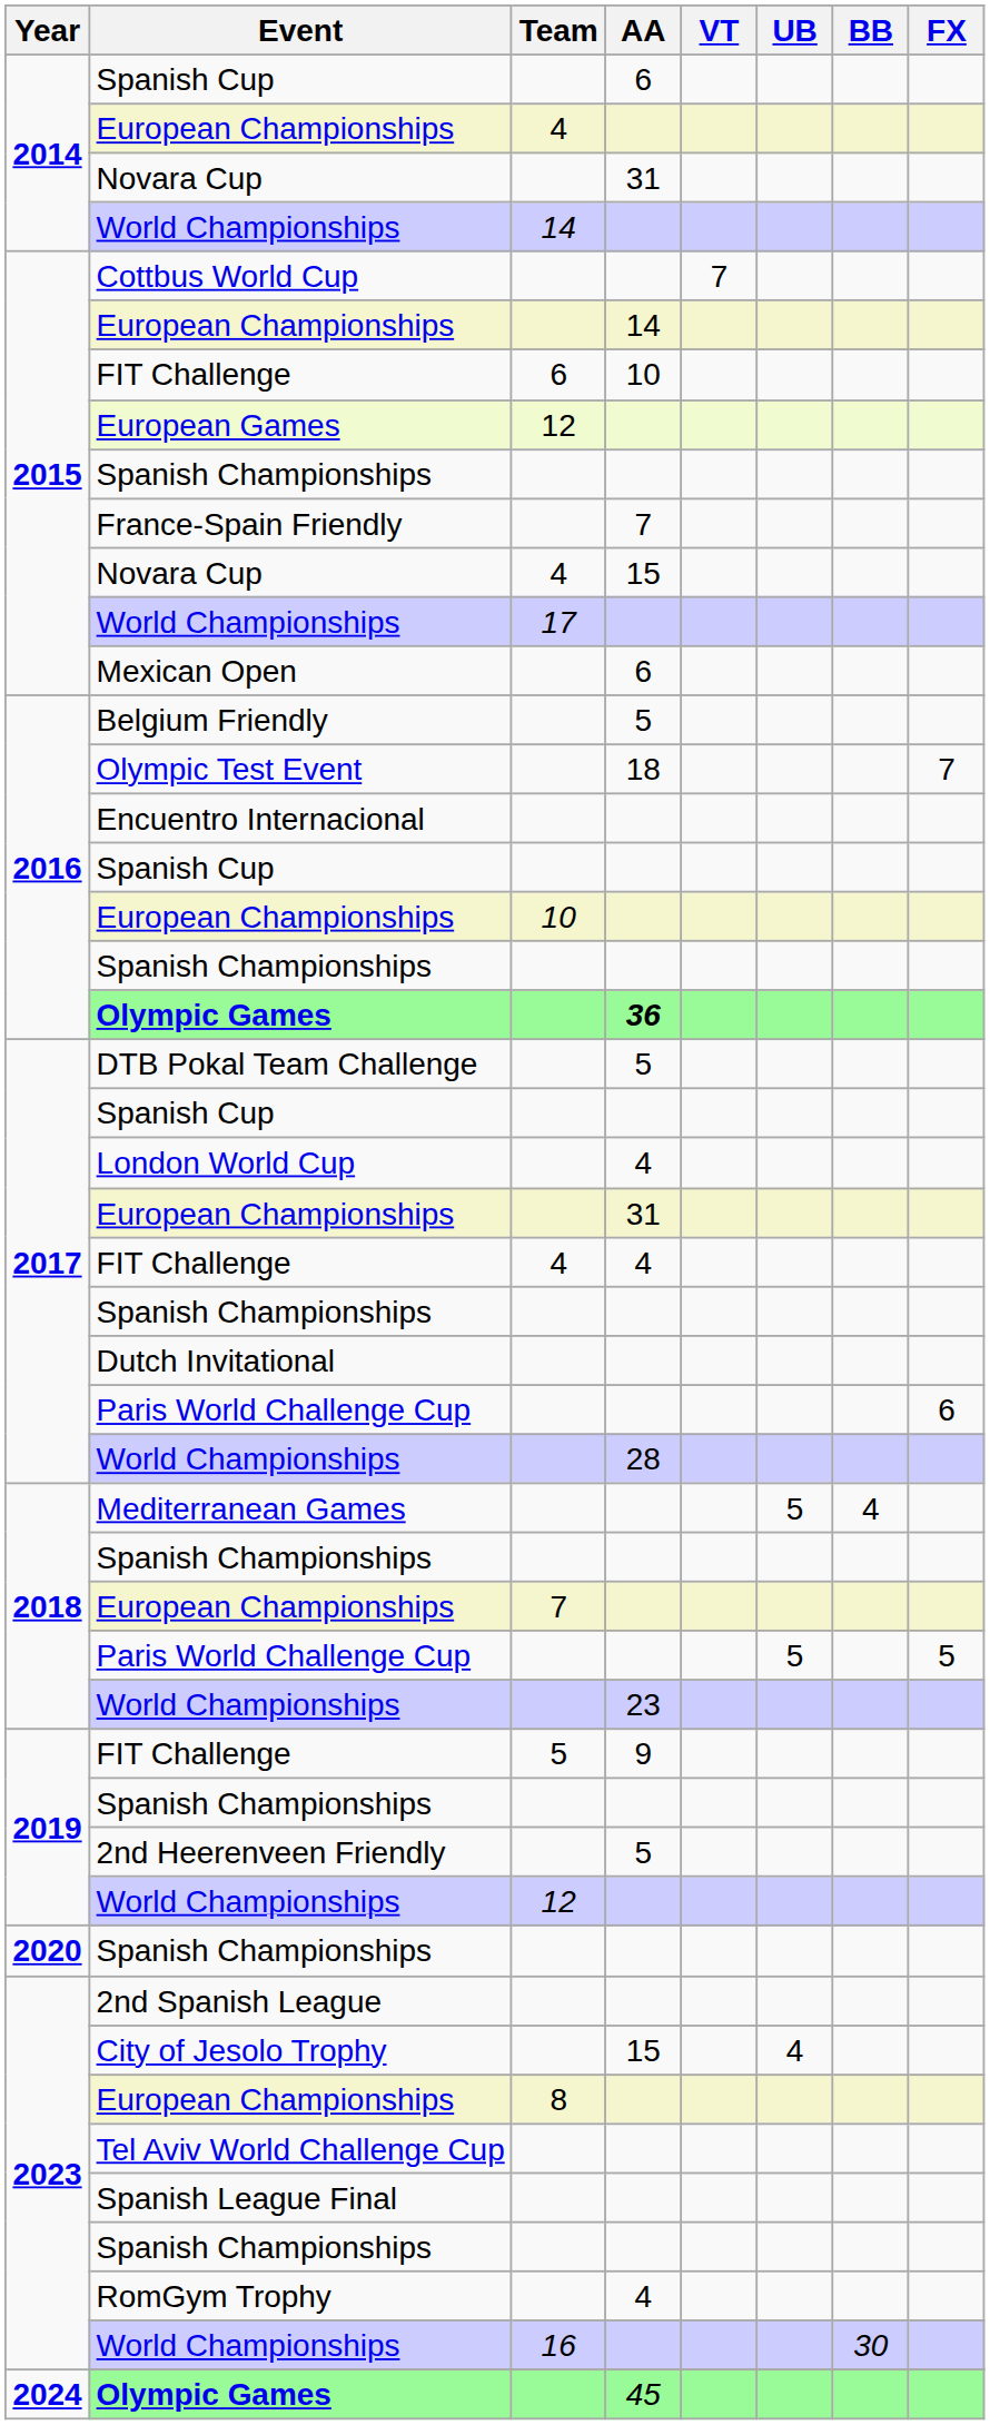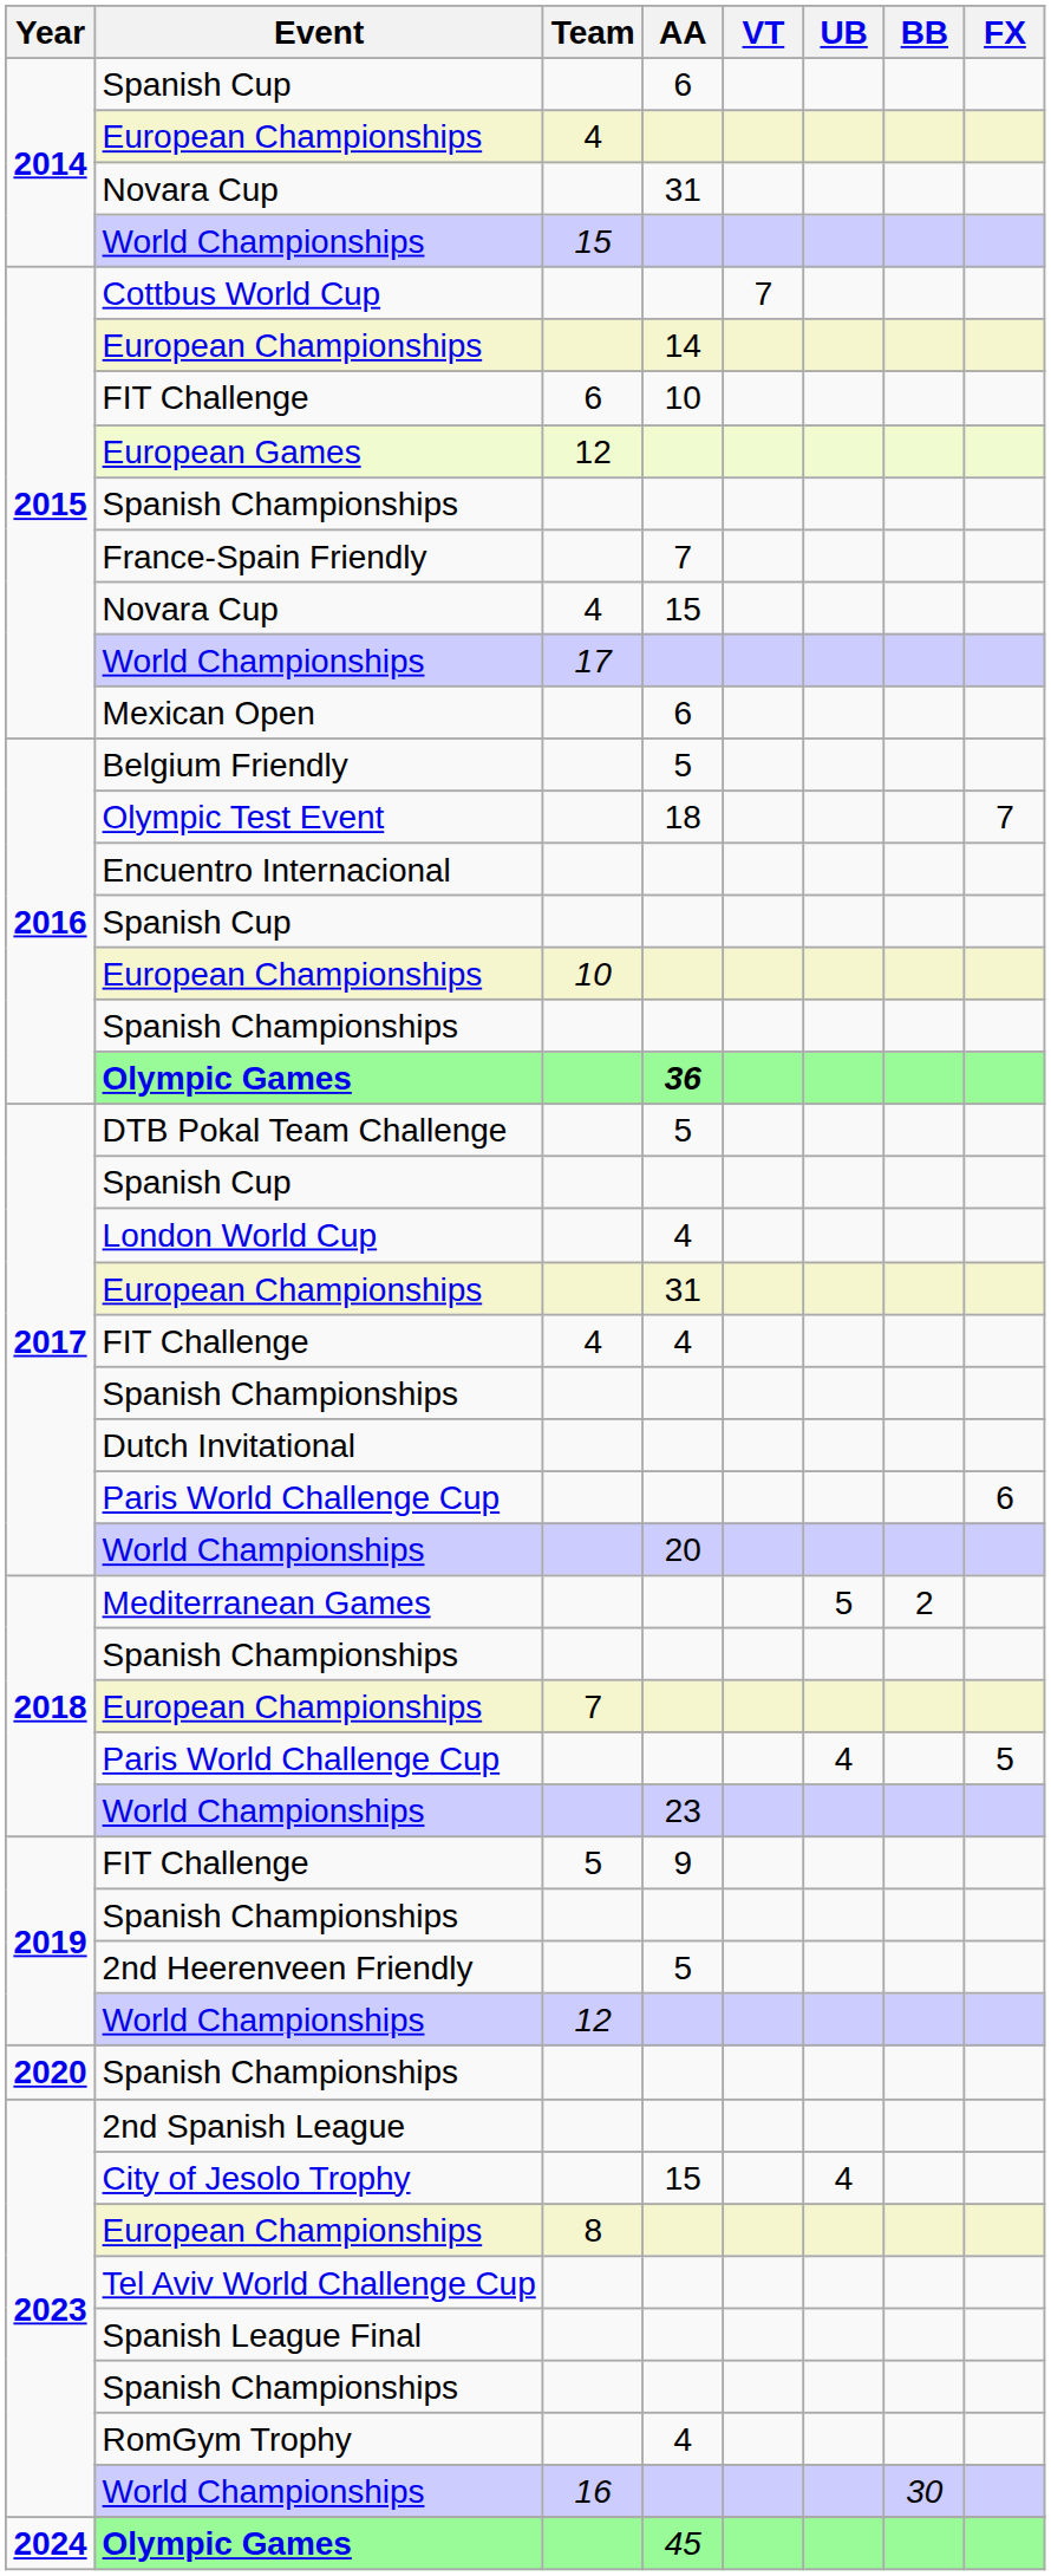2014 / World Championships | Team: 14 -> 15
2017 / World Championships | AA: 28 -> 20
Mediterranean Games | BB: 4 -> 2
2018 / Paris World Challenge Cup | UB: 5 -> 4
